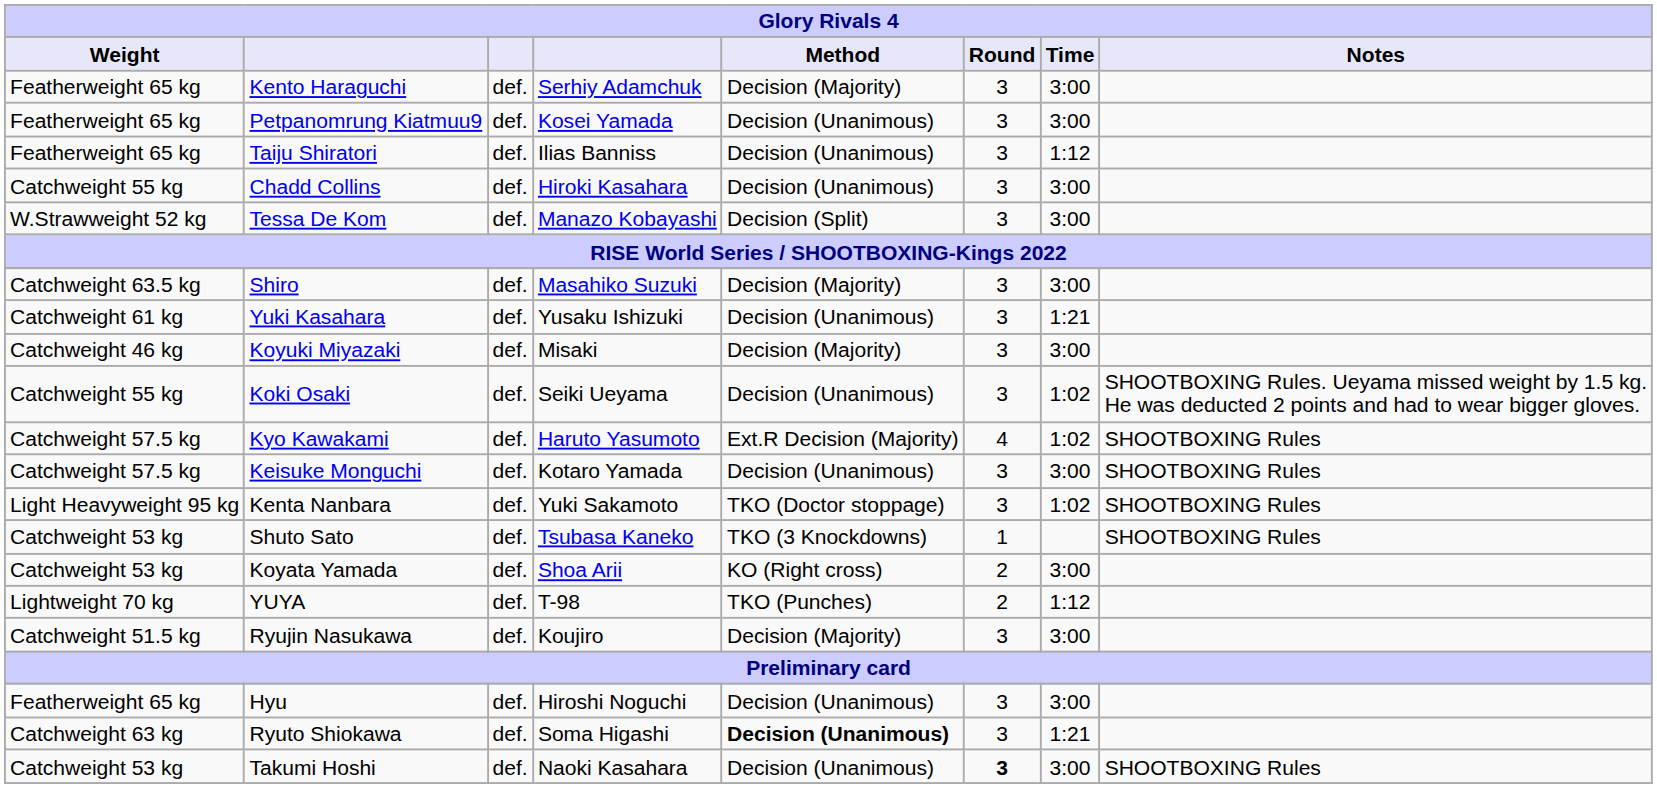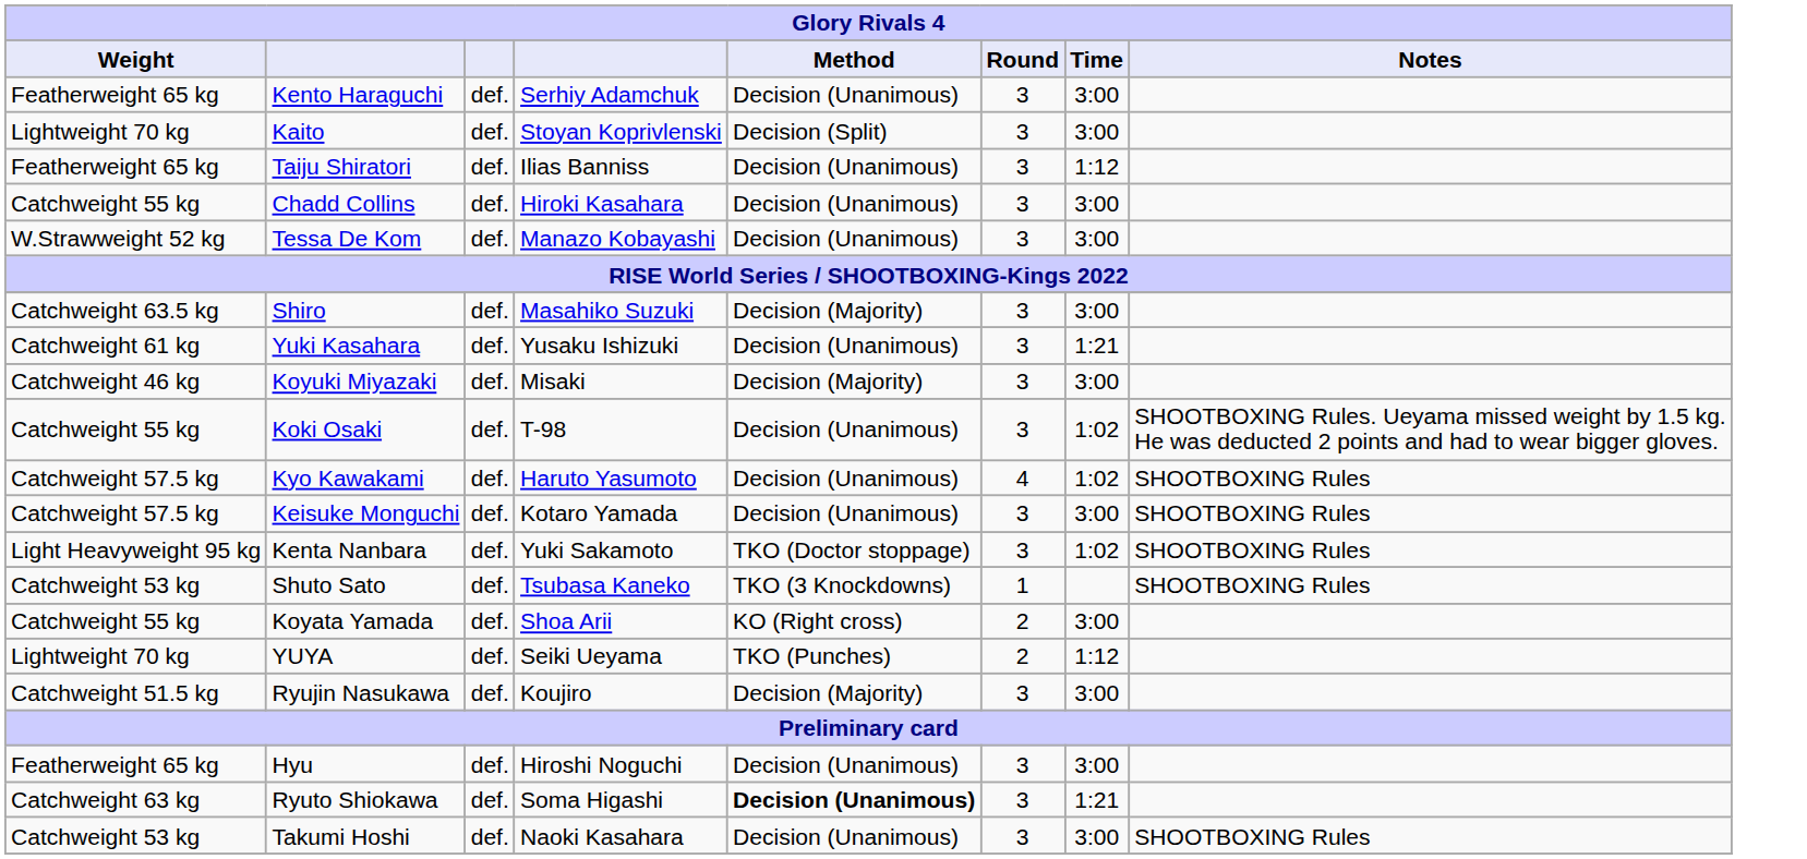Kento Haraguchi | Method: Decision (Majority) -> Decision (Unanimous)
+ row: Lightweight 70 kg | Kaito | def. | Stoyan Koprivlenski | Decision (Split) | 3 | 3:00
- row: Featherweight 65 kg | Petpanomrung Kiatmuu9 | def. | Kosei Yamada | Decision (Unanimous) | 3 | 3:00
Tessa De Kom | Method: Decision (Split) -> Decision (Unanimous)
Koki Osaki | column 4: Seiki Ueyama -> T-98
Kyo Kawakami | Method: Ext.R Decision (Majority) -> Decision (Unanimous)
Koyata Yamada | Weight: Catchweight 53 kg -> Catchweight 55 kg
YUYA | column 4: T-98 -> Seiki Ueyama
Takumi Hoshi | Round: bold -> normal
